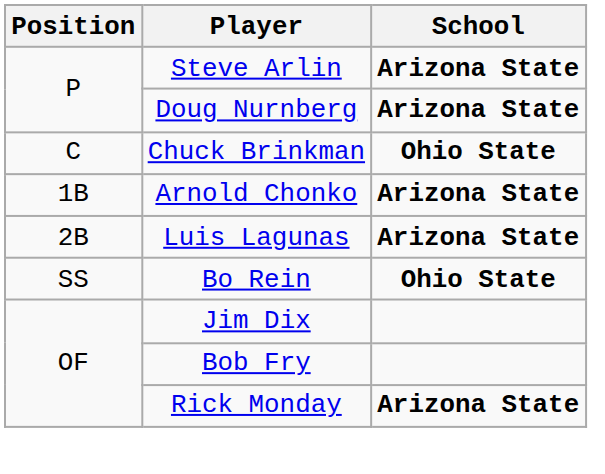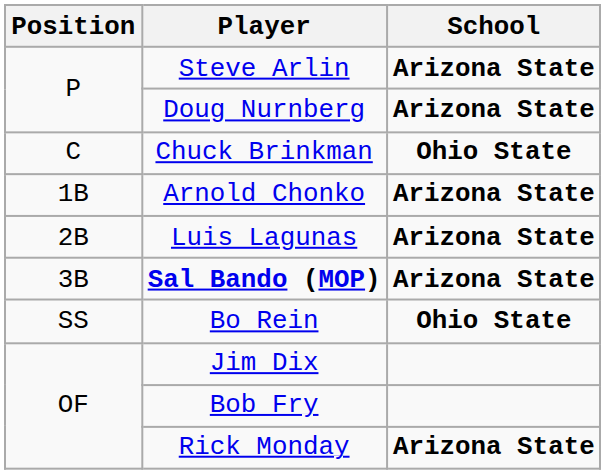+ row: 3B | Sal Bando (MOP) | Arizona State
